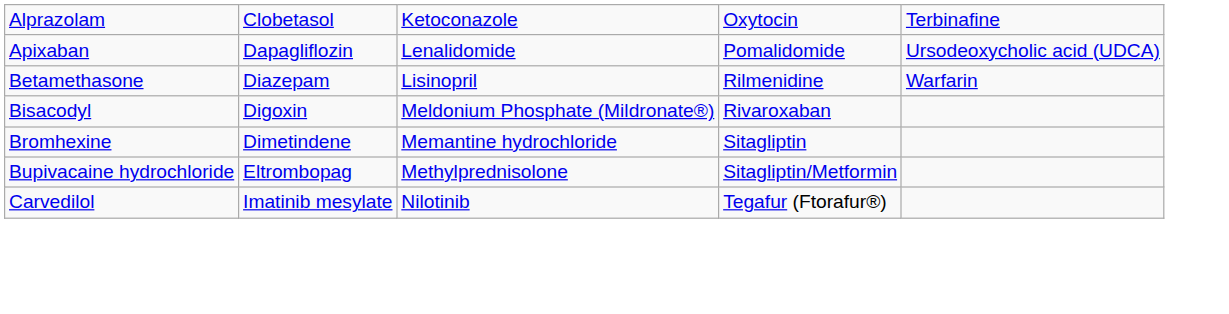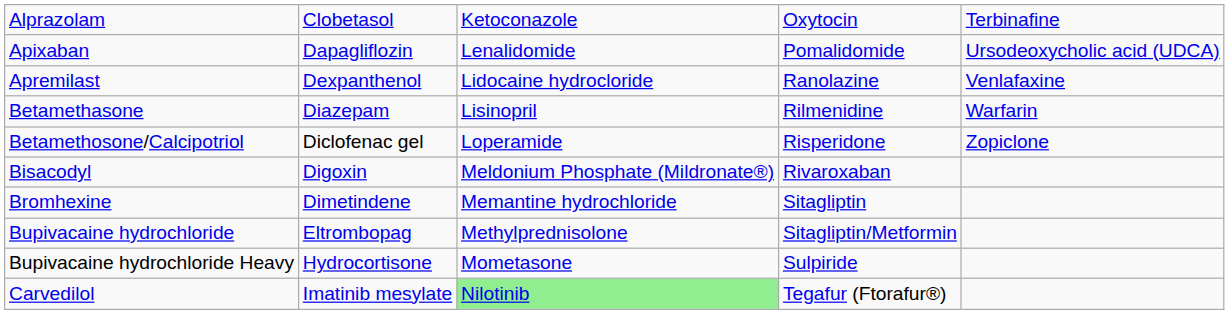+ row: Apremilast | Dexpanthenol | Lidocaine hydrocloride | Ranolazine | Venlafaxine
+ row: Betamethosone/Calcipotriol | Diclofenac gel | Loperamide | Risperidone | Zopiclone
+ row: Bupivacaine hydrochloride Heavy | Hydrocortisone | Mometasone | Sulpiride
Carvedilol | column 3: no background -> lightgreen background
